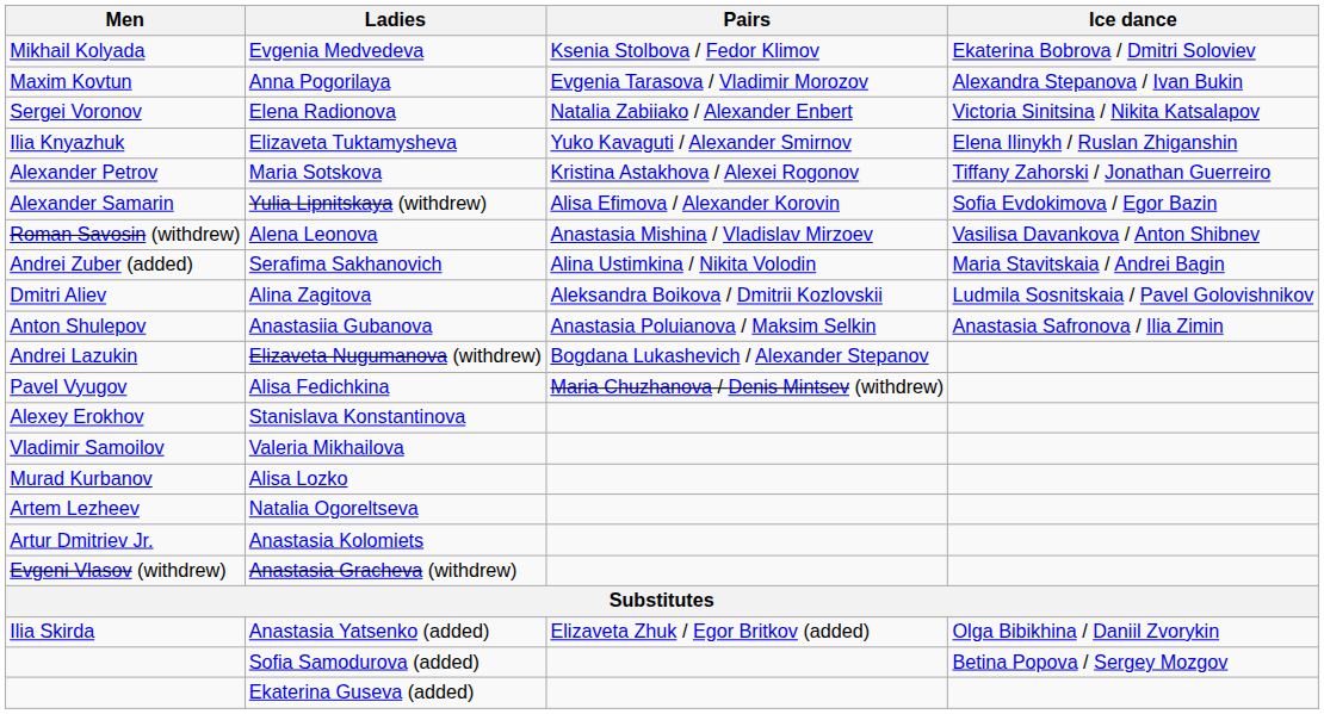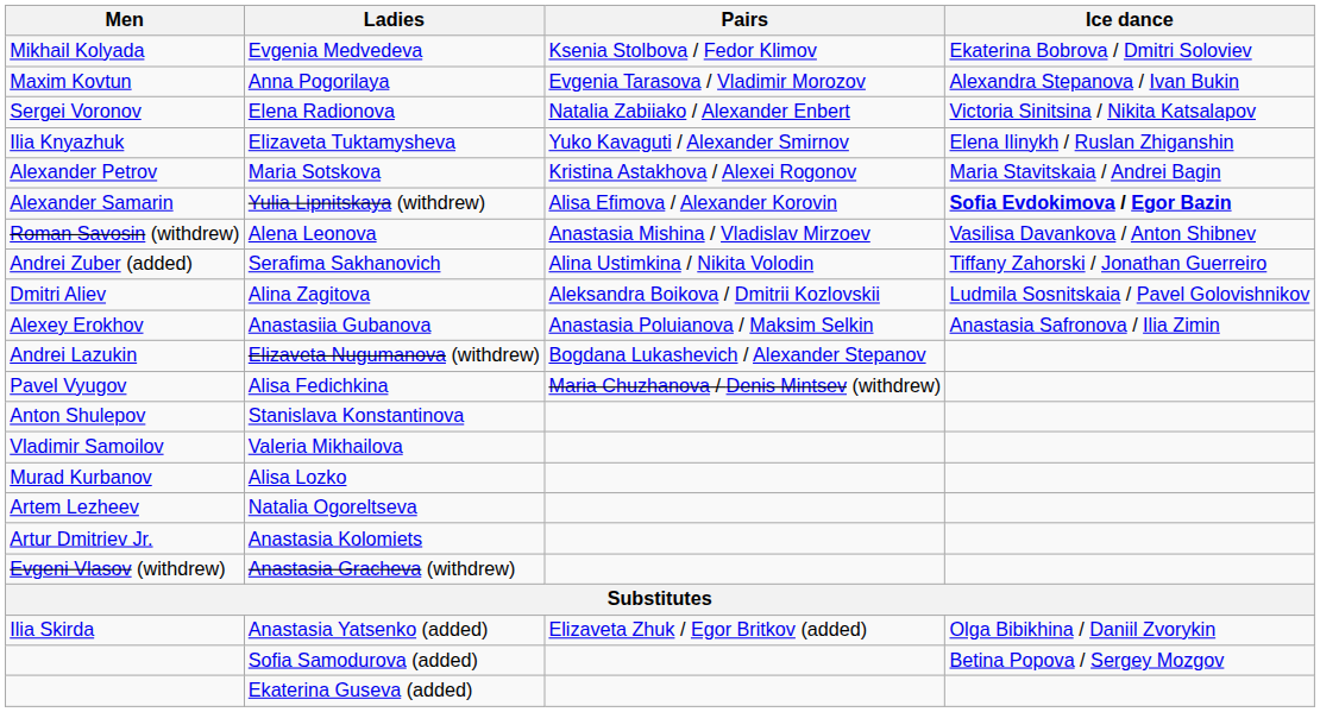Maria Sotskova | Ice dance: Tiffany Zahorski / Jonathan Guerreiro -> Maria Stavitskaia / Andrei Bagin
Yulia Lipnitskaya (withdrew) | Ice dance: normal -> bold
Serafima Sakhanovich | Ice dance: Maria Stavitskaia / Andrei Bagin -> Tiffany Zahorski / Jonathan Guerreiro
Anastasiia Gubanova | Men: Anton Shulepov -> Alexey Erokhov
Stanislava Konstantinova | Men: Alexey Erokhov -> Anton Shulepov
